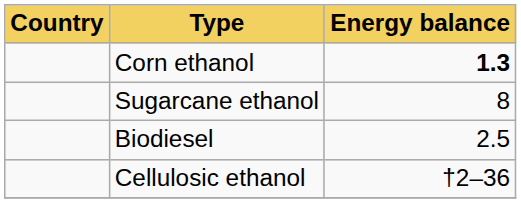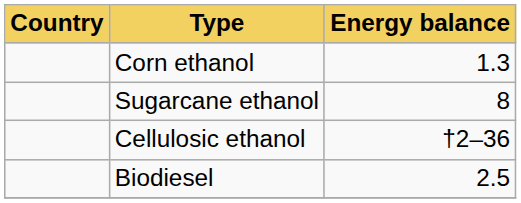Corn ethanol | Energy balance: bold -> normal
rows swapped: Biodiesel <-> Cellulosic ethanol
